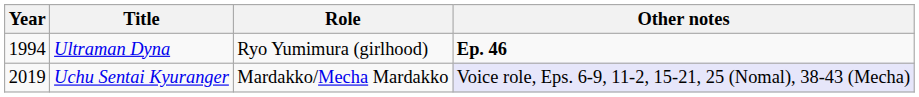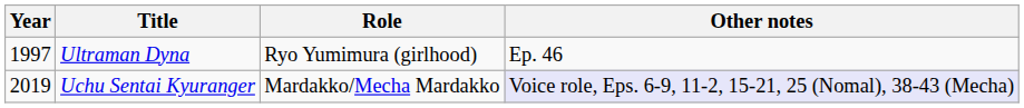Ultraman Dyna | Year: 1994 -> 1997
Ultraman Dyna | Other notes: bold -> normal
